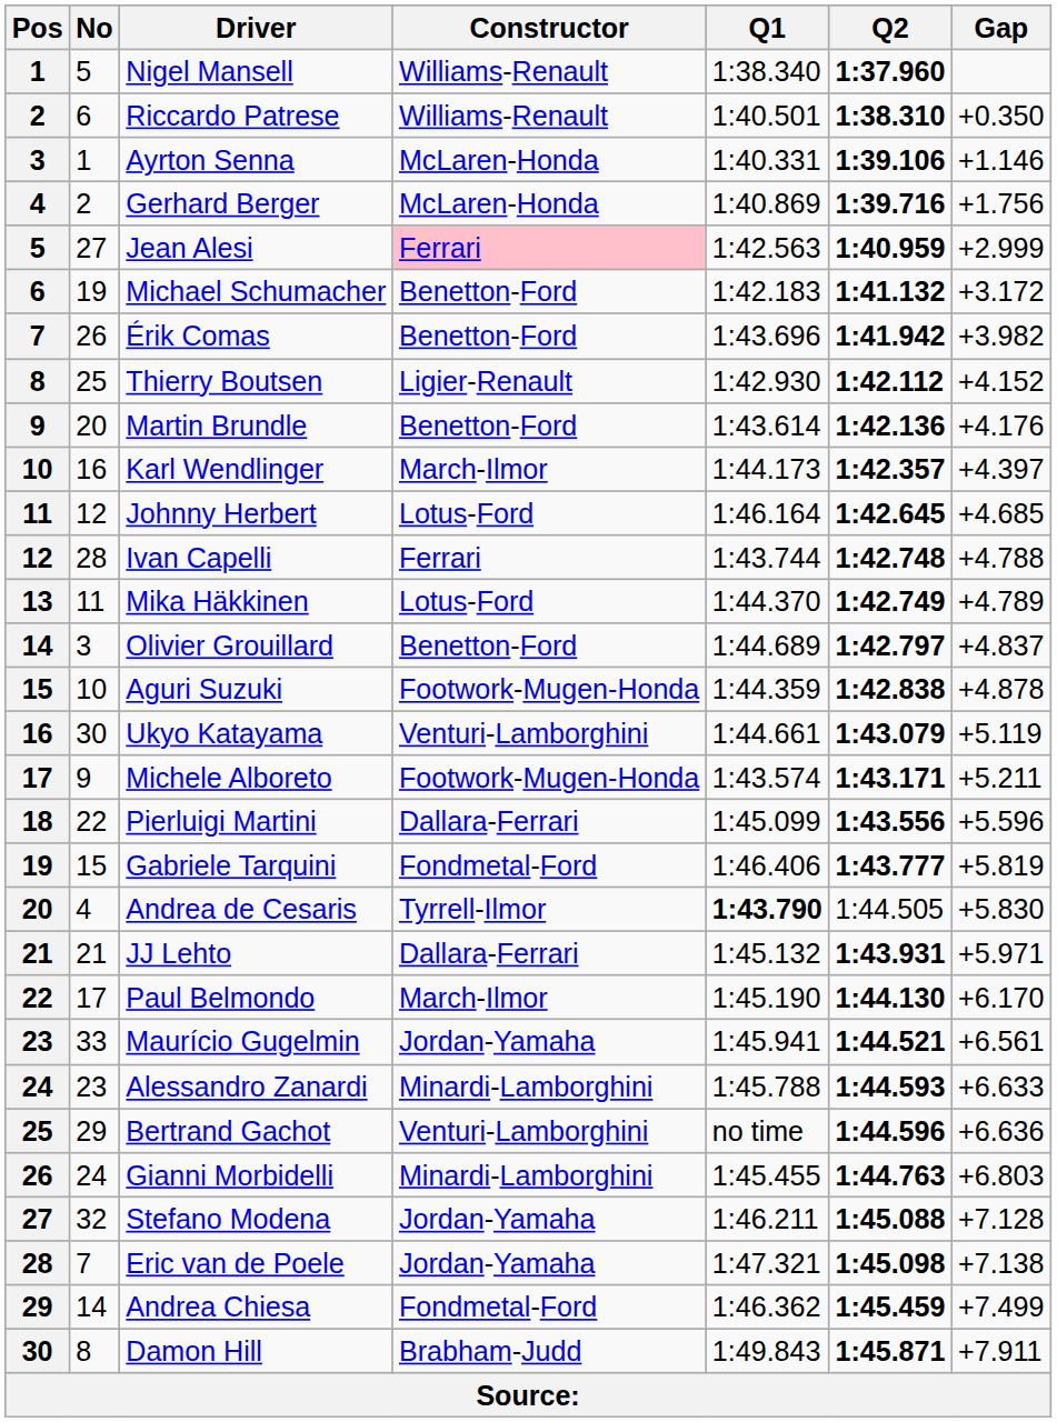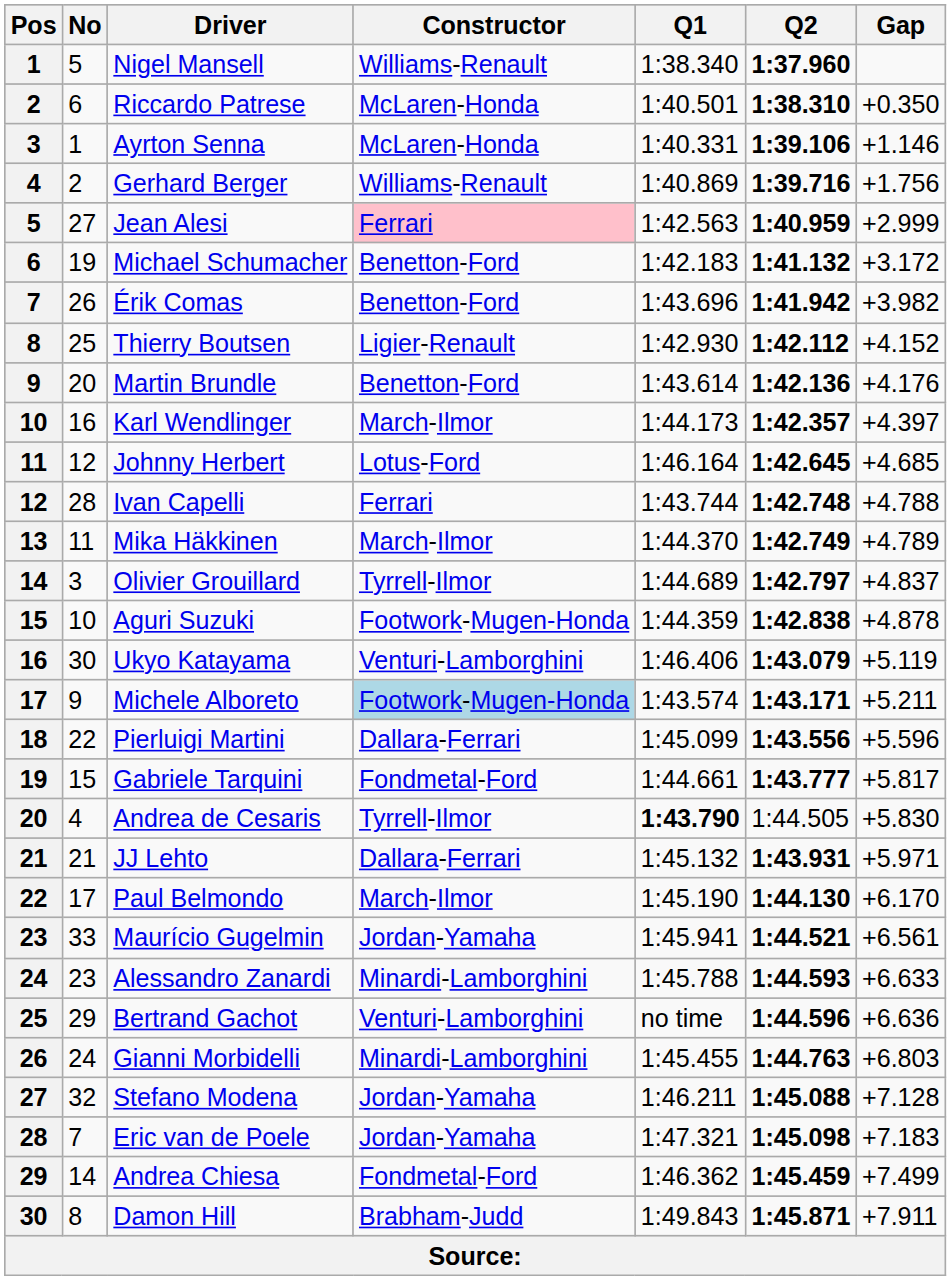Riccardo Patrese | Constructor: Williams-Renault -> McLaren-Honda
Gerhard Berger | Constructor: McLaren-Honda -> Williams-Renault
Mika Häkkinen | Constructor: Lotus-Ford -> March-Ilmor
Olivier Grouillard | Constructor: Benetton-Ford -> Tyrrell-Ilmor
Ukyo Katayama | Q1: 1:44.661 -> 1:46.406
Michele Alboreto | Constructor: no background -> lightblue background
Gabriele Tarquini | Q1: 1:46.406 -> 1:44.661
Gabriele Tarquini | Gap: +5.819 -> +5.817
Eric van de Poele | Gap: +7.138 -> +7.183
